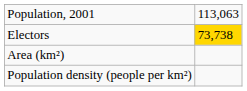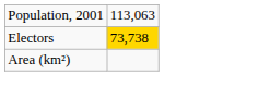- row: Population density (people per km²)
